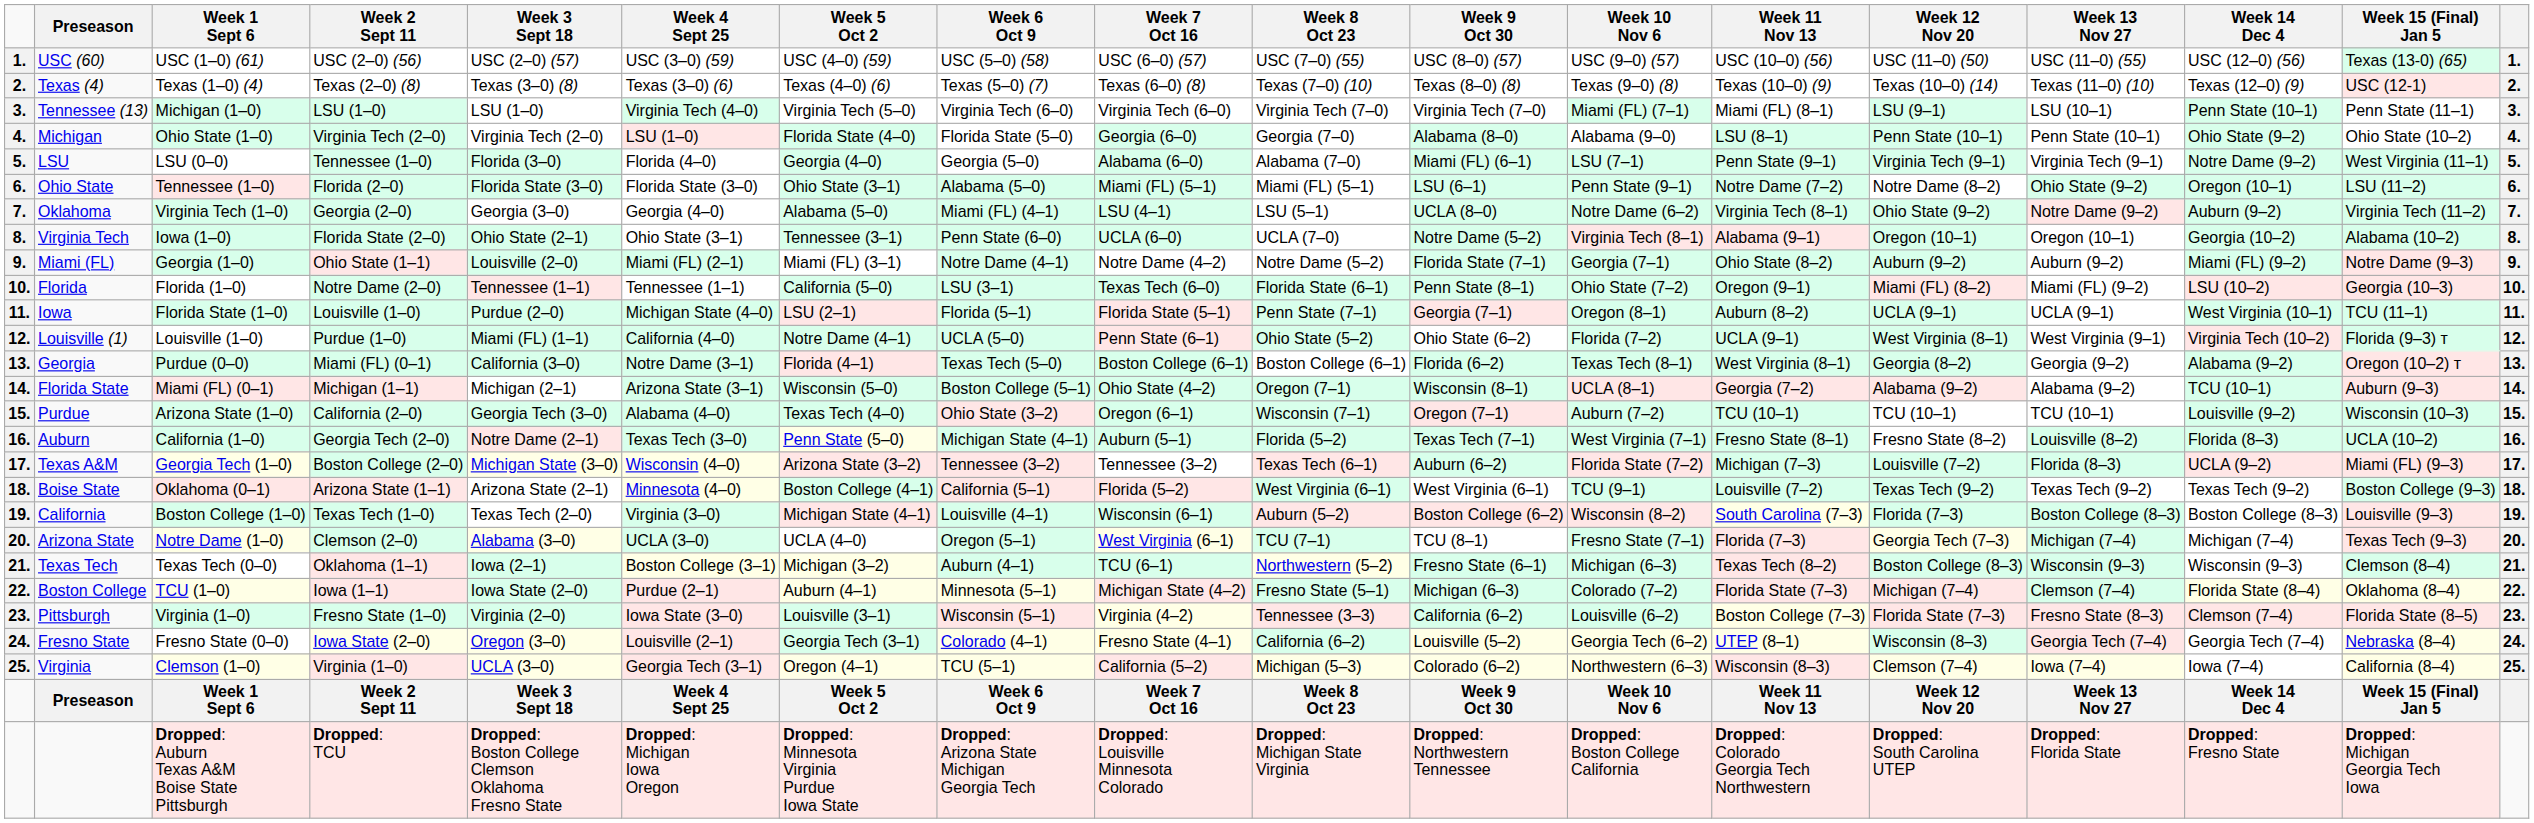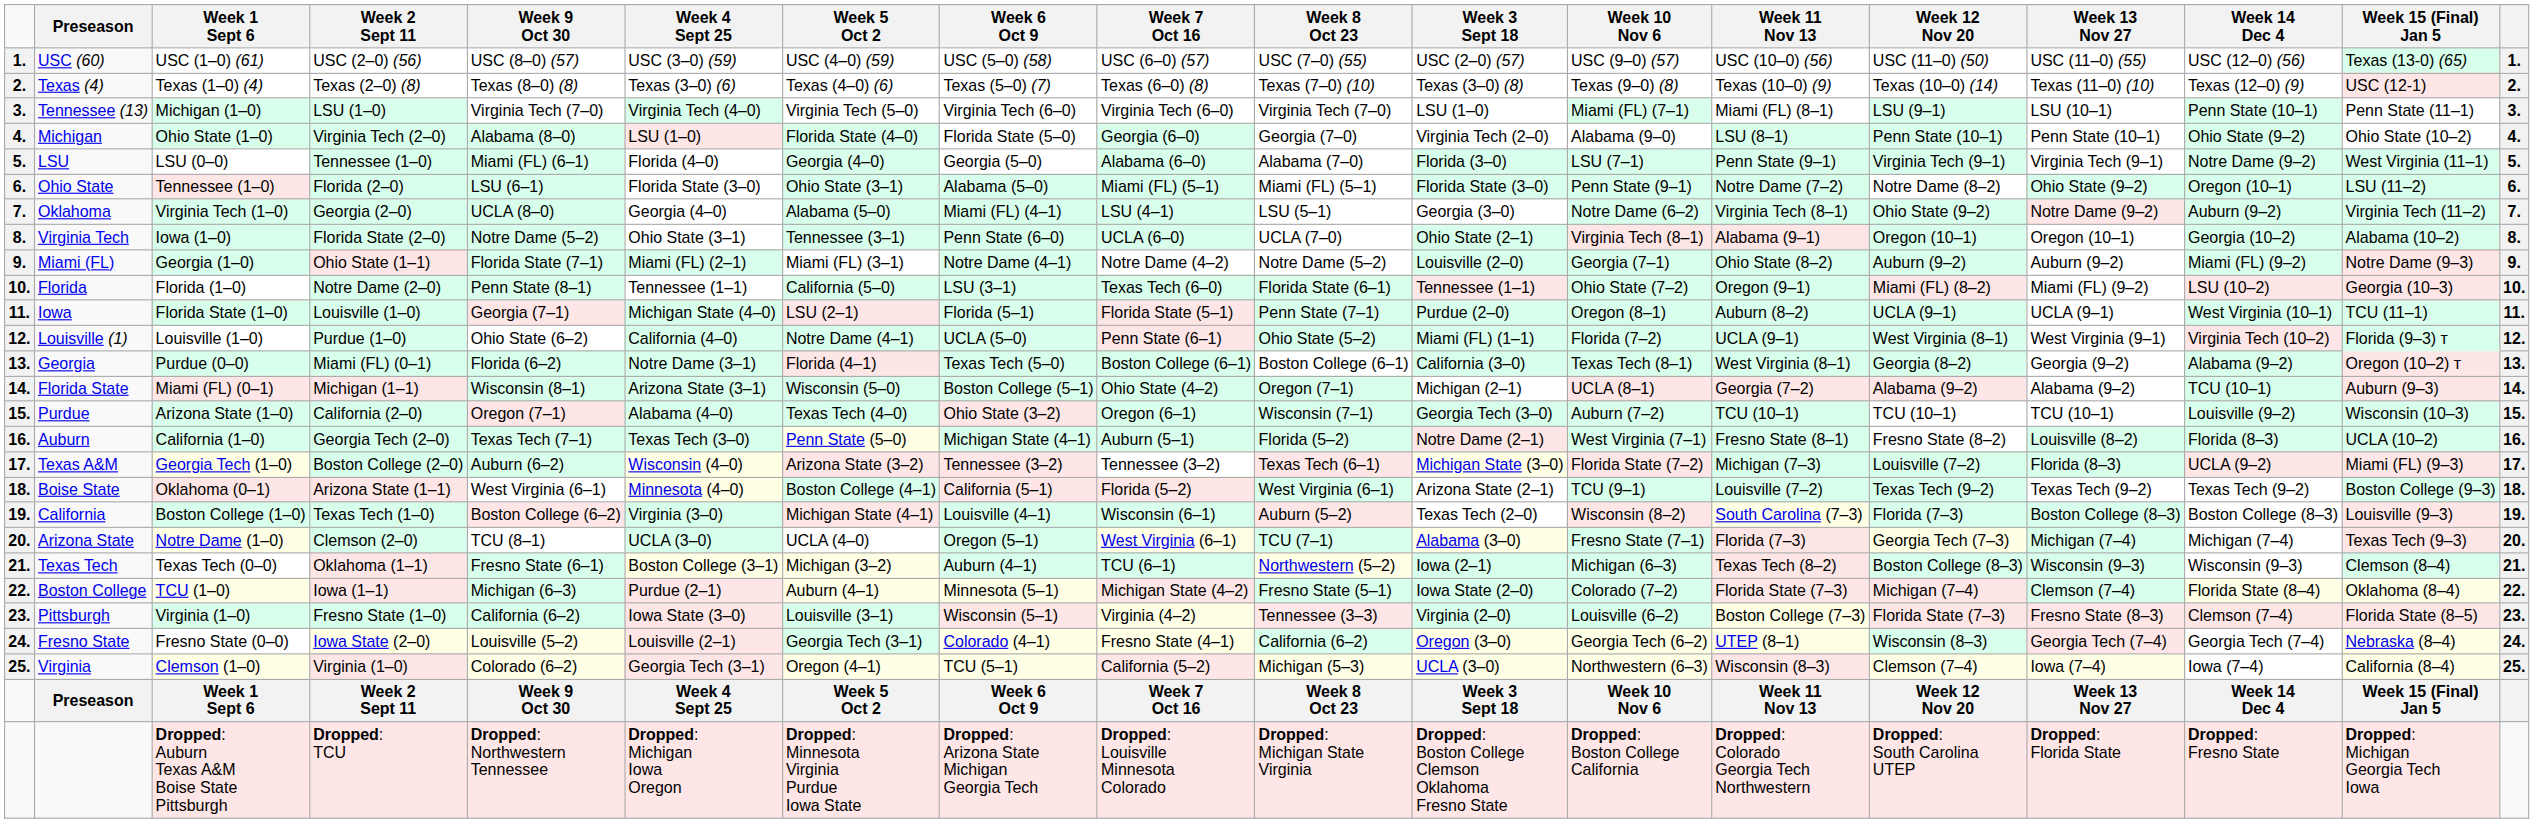columns swapped: Week 3 Sept 18 <-> Week 9 Oct 30
